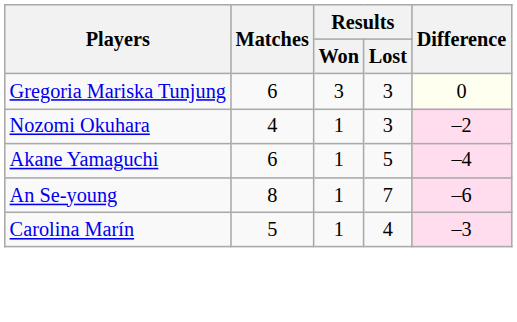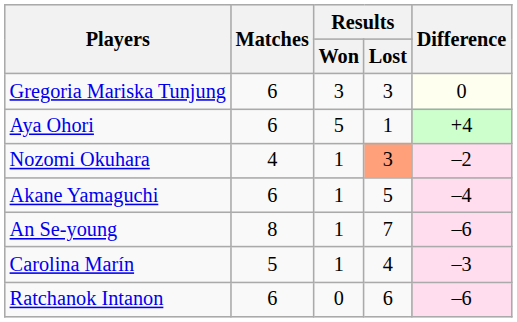+ row: Aya Ohori | 6 | 5 | 1 | +4
Nozomi Okuhara | Results / Lost: no background -> lightsalmon background
+ row: Ratchanok Intanon | 6 | 0 | 6 | –6
